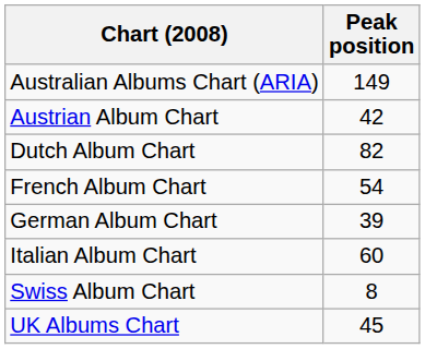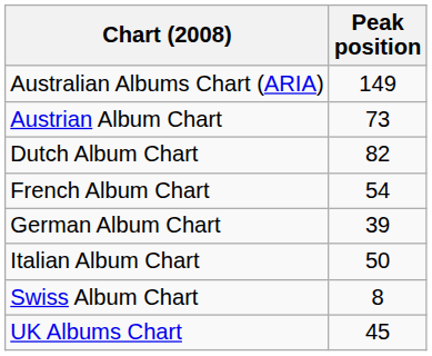Austrian Album Chart | Peak position: 42 -> 73
Italian Album Chart | Peak position: 60 -> 50
